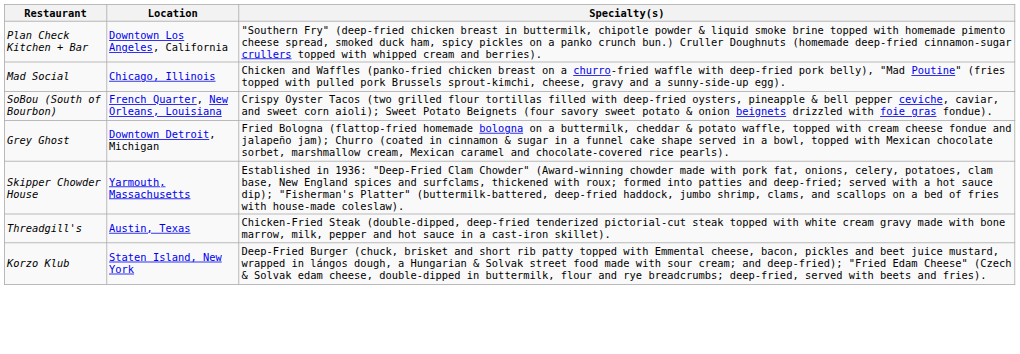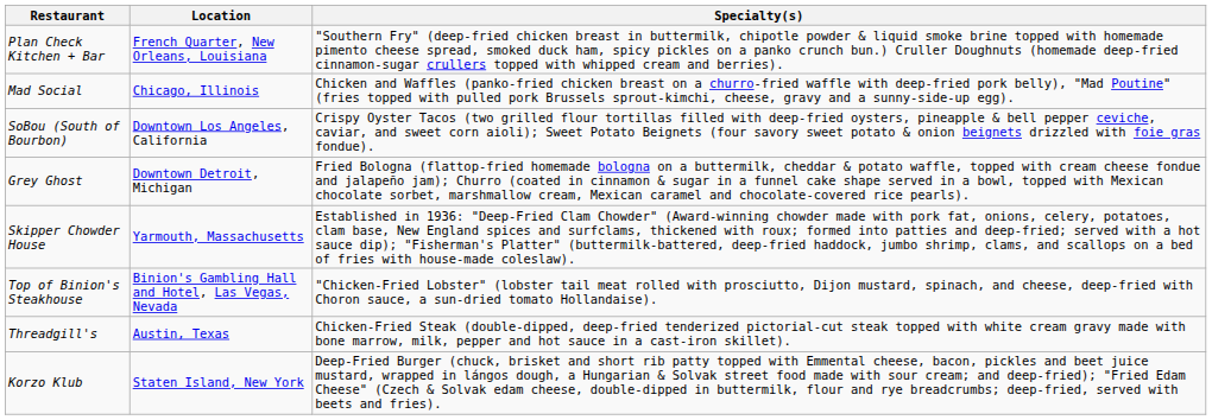Plan Check Kitchen + Bar | Location: Downtown Los Angeles, California -> French Quarter, New Orleans, Louisiana
SoBou (South of Bourbon) | Location: French Quarter, New Orleans, Louisiana -> Downtown Los Angeles, California
+ row: Top of Binion's Steakhouse | Binion's Gambling Hall and Hotel, Las Vegas, Nevada | "Chicken-Fried Lobster" (lobster tail meat rolled with prosciutto, Dijon mustard, spinach, and cheese, deep-fried with Choron sauce, a sun-dried tomato Hollandaise).
